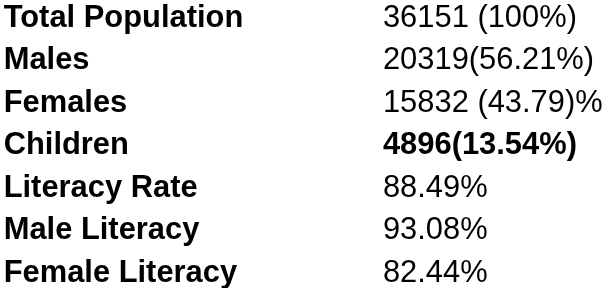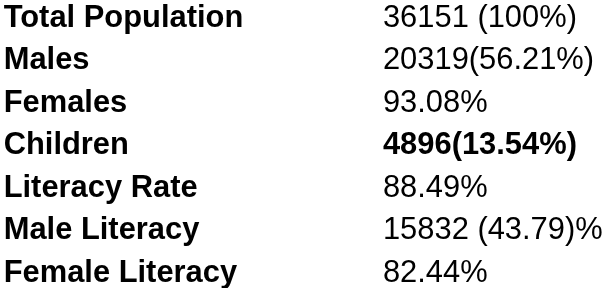Females | column 2: 15832 (43.79)% -> 93.08%
Male Literacy | column 2: 93.08% -> 15832 (43.79)%
